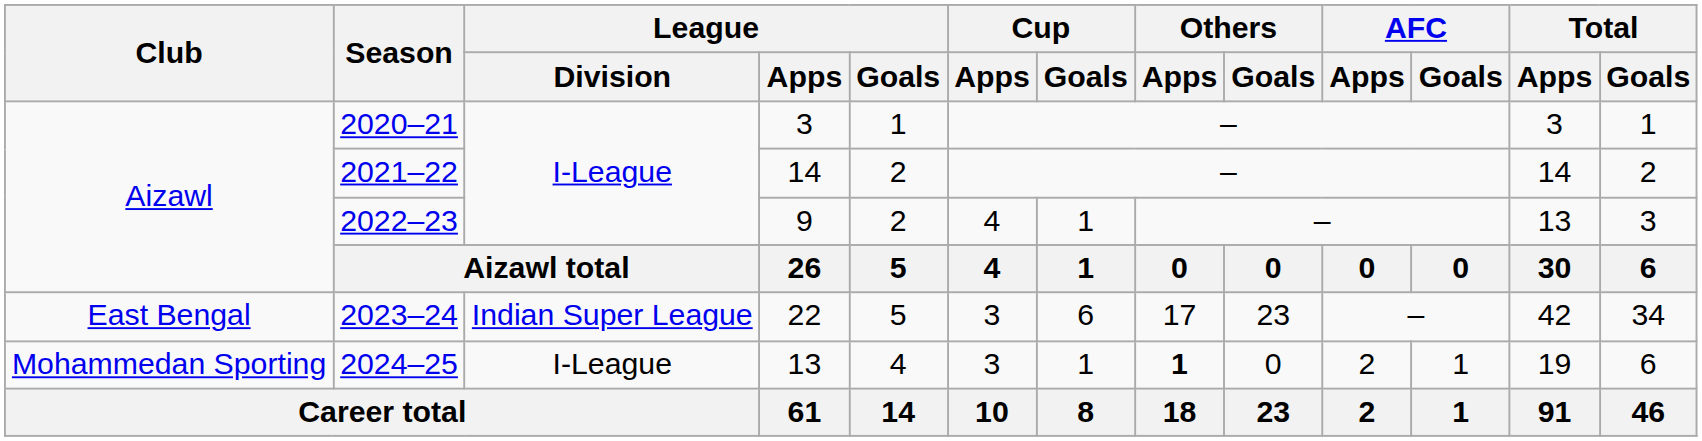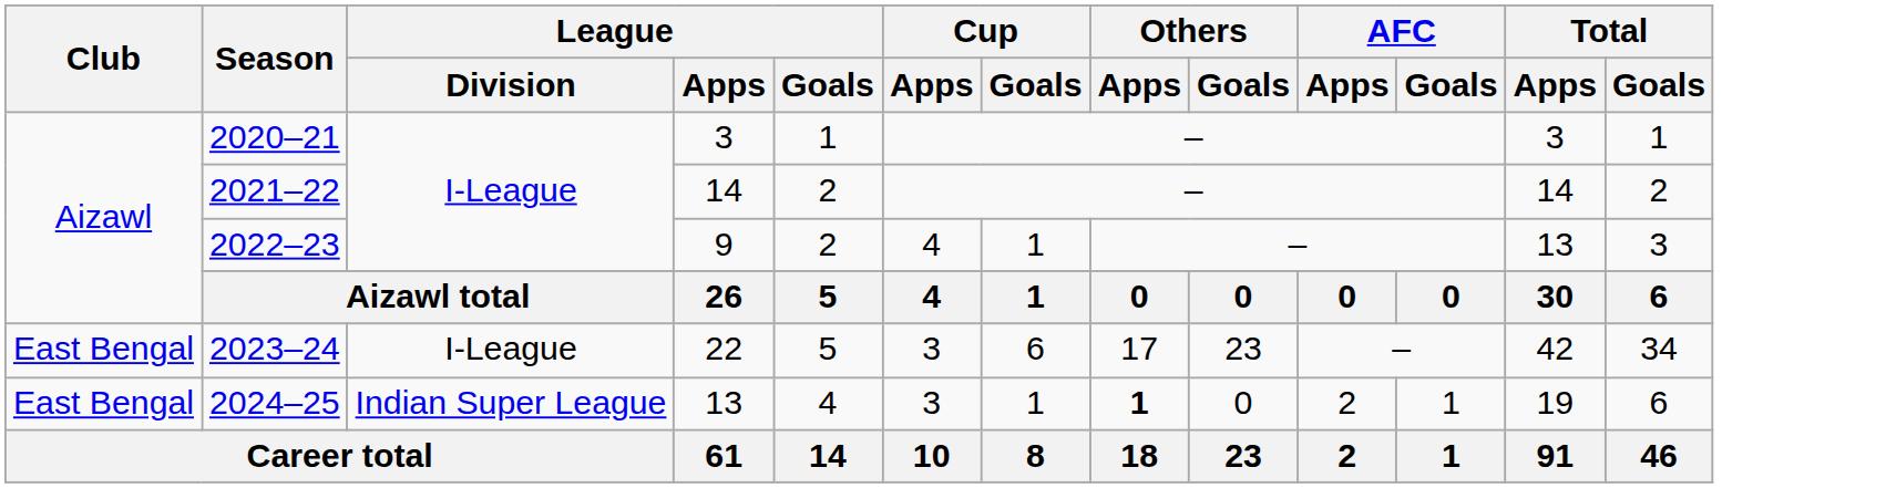2023–24 | League / Division: Indian Super League -> I-League
2024–25 | Club: Mohammedan Sporting -> East Bengal
2024–25 | League / Division: I-League -> Indian Super League
